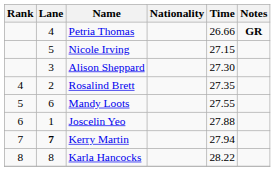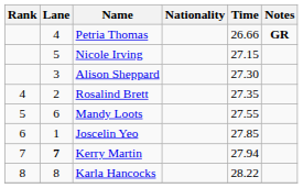Joscelin Yeo | Time: 27.88 -> 27.85
